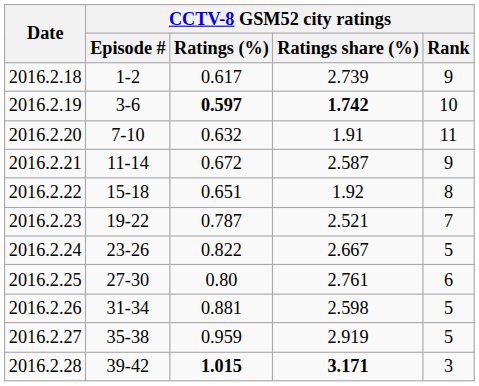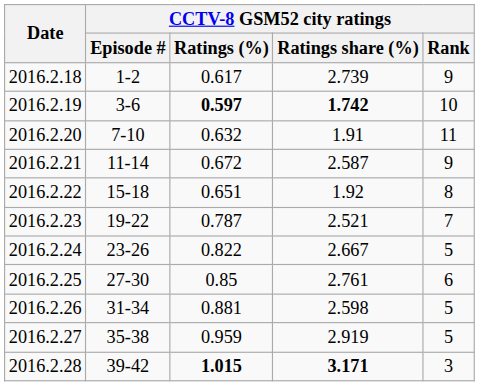2016.2.25 | CCTV-8 GSM52 city ratings / Ratings (%): 0.80 -> 0.85
